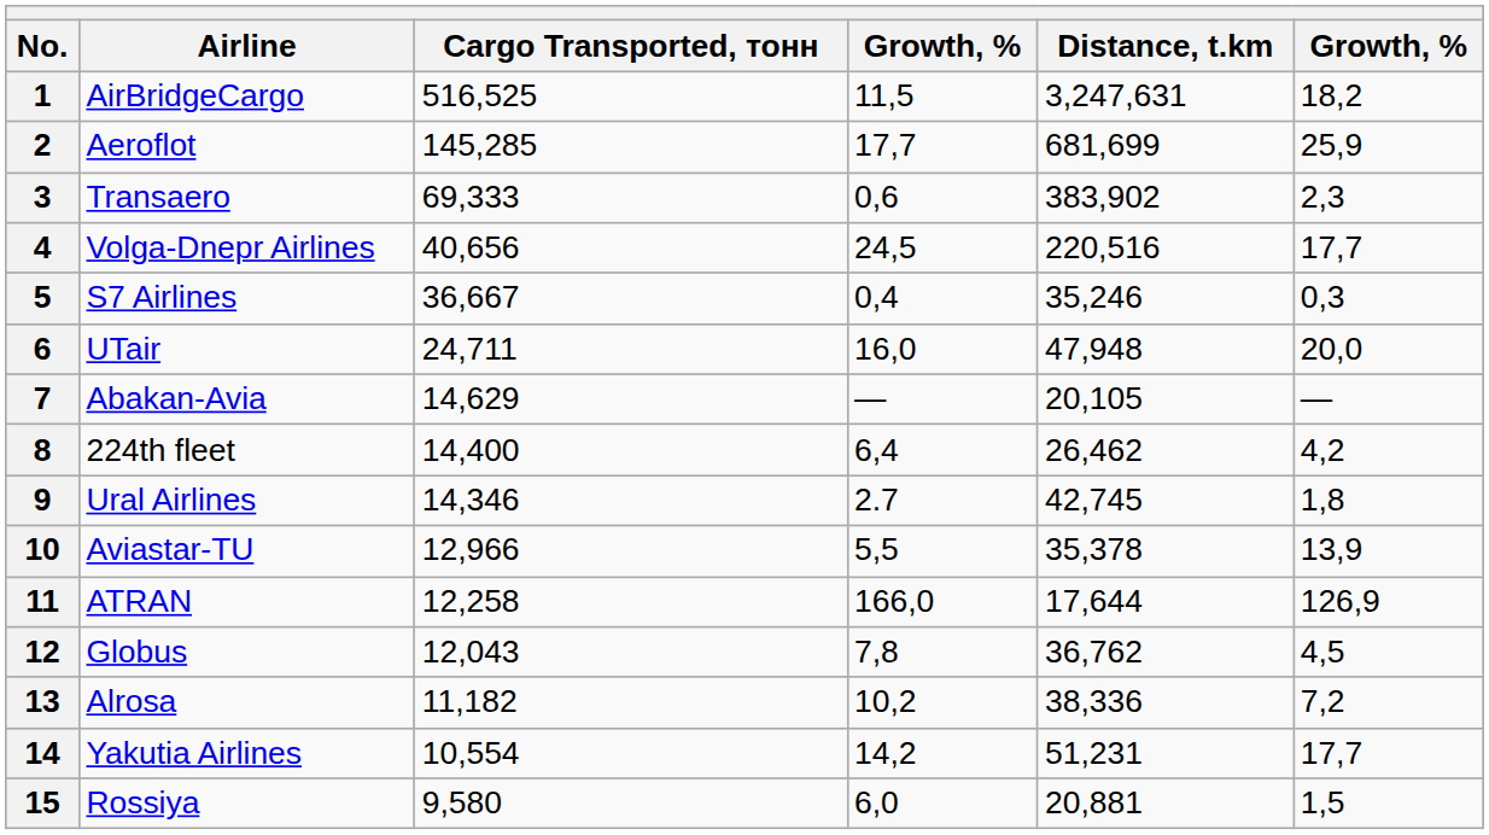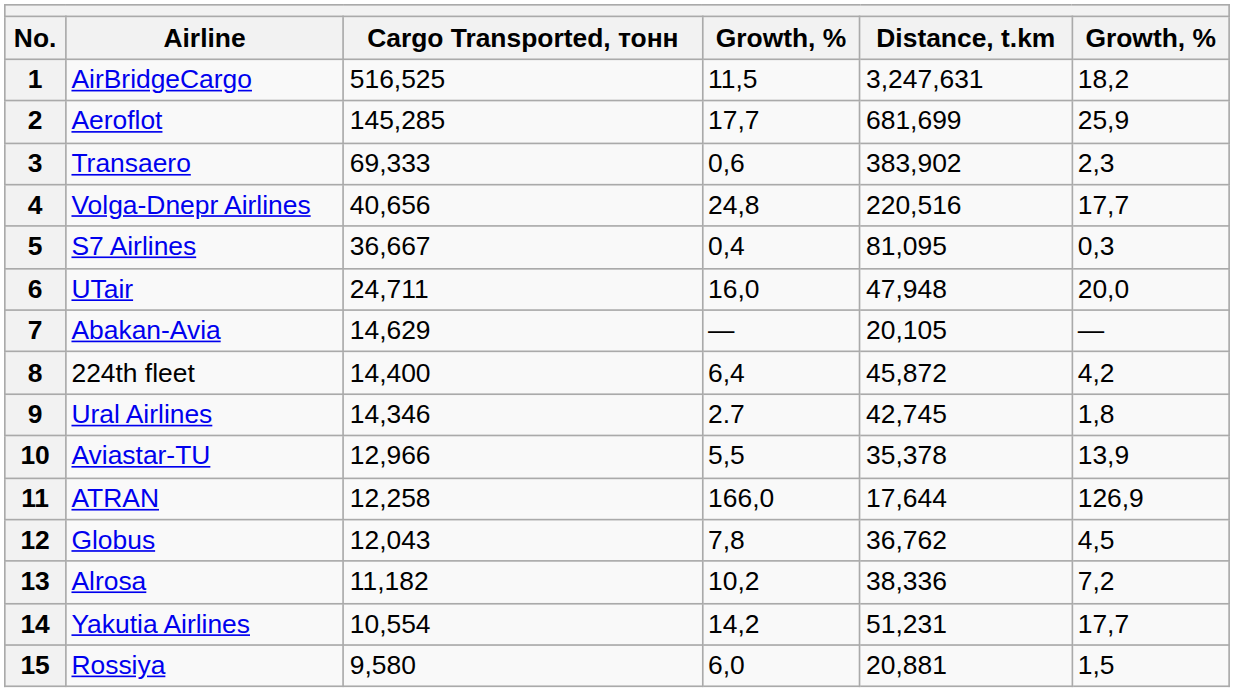4 | column 4: 24,5 -> 24,8
5 | Distance, t.km: 35,246 -> 81,095
8 | Distance, t.km: 26,462 -> 45,872
